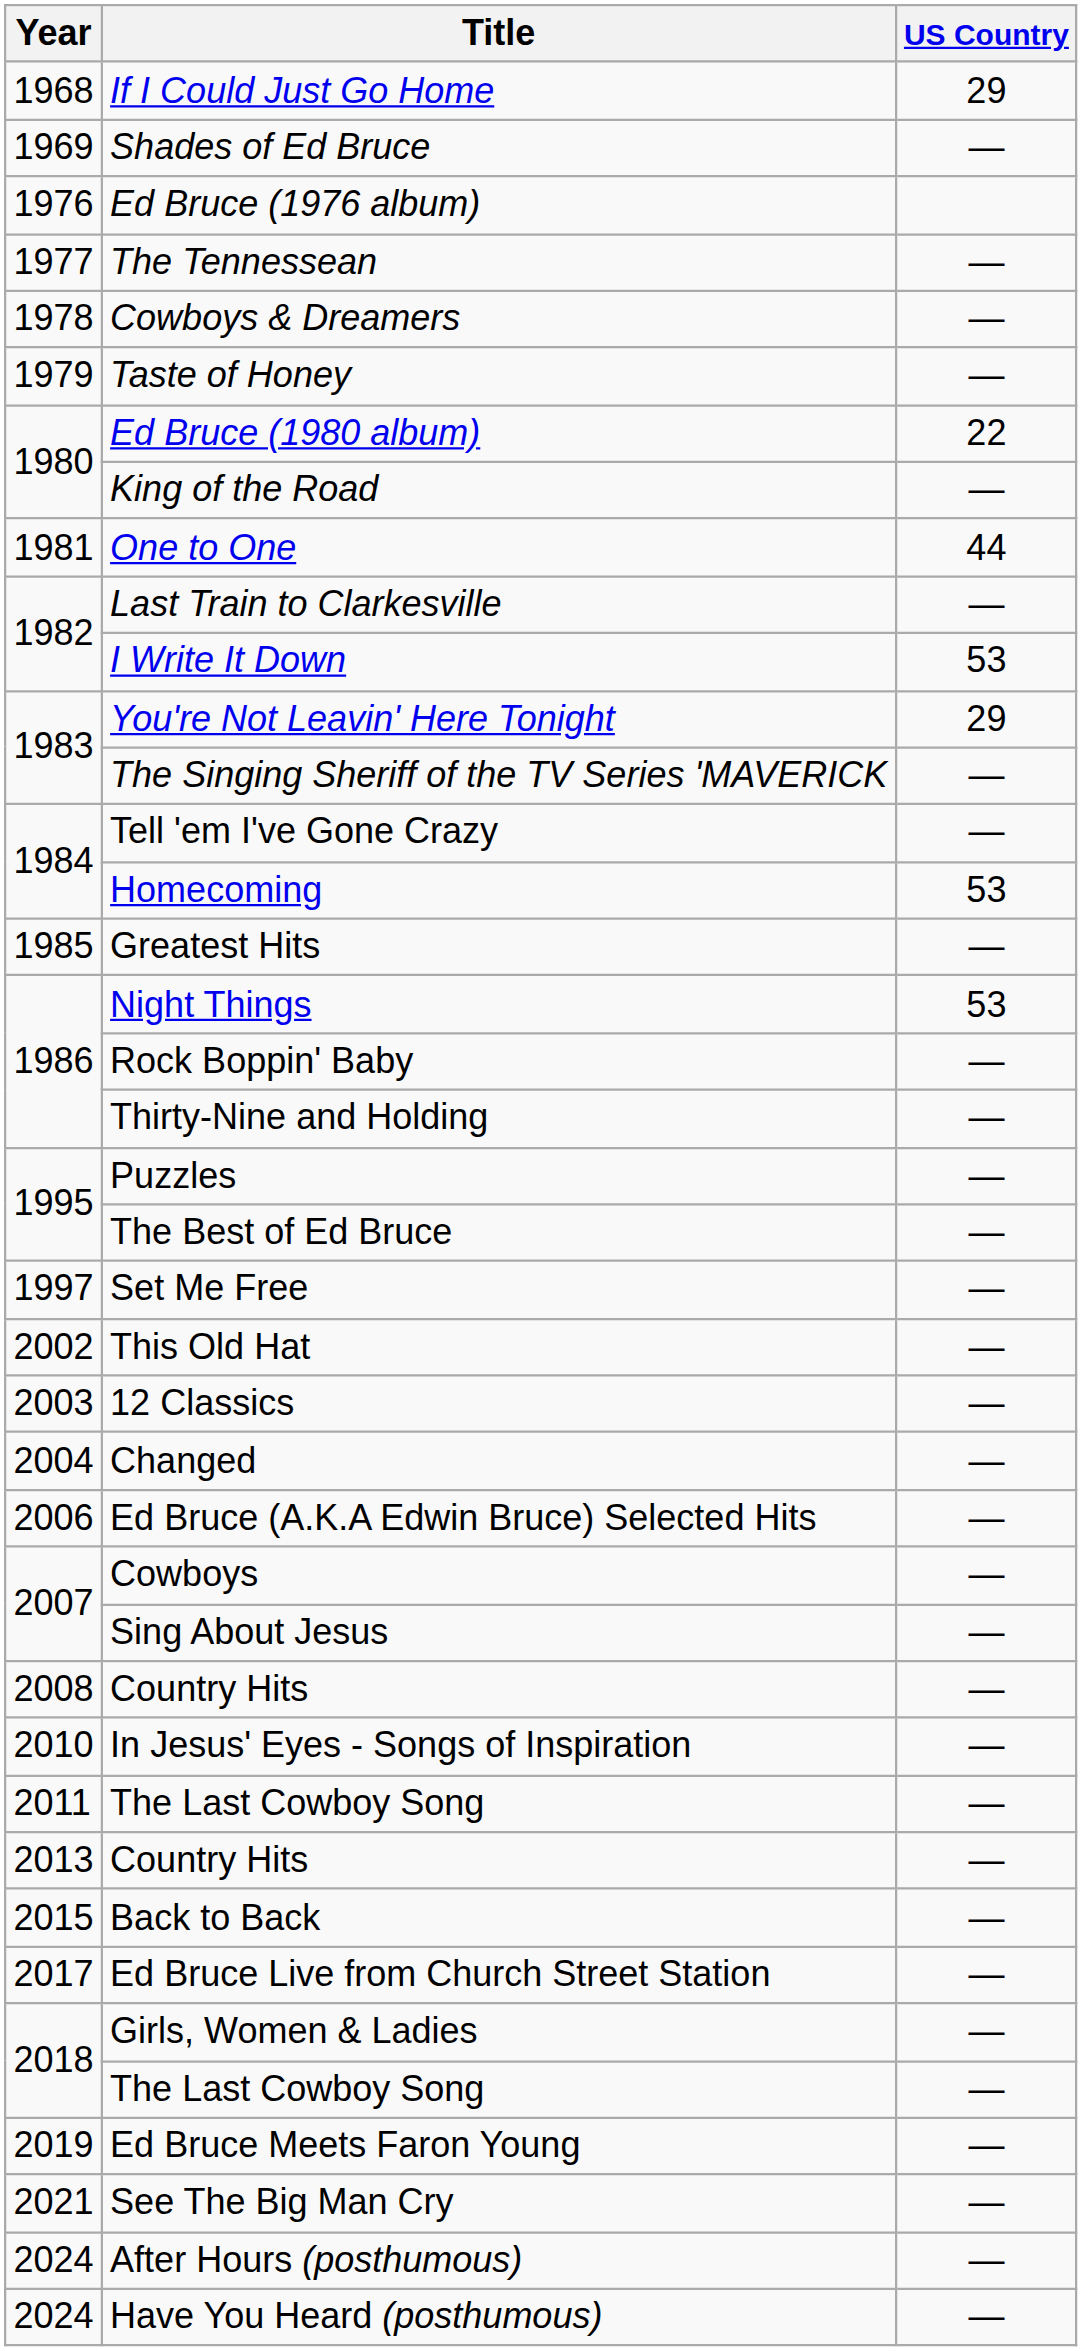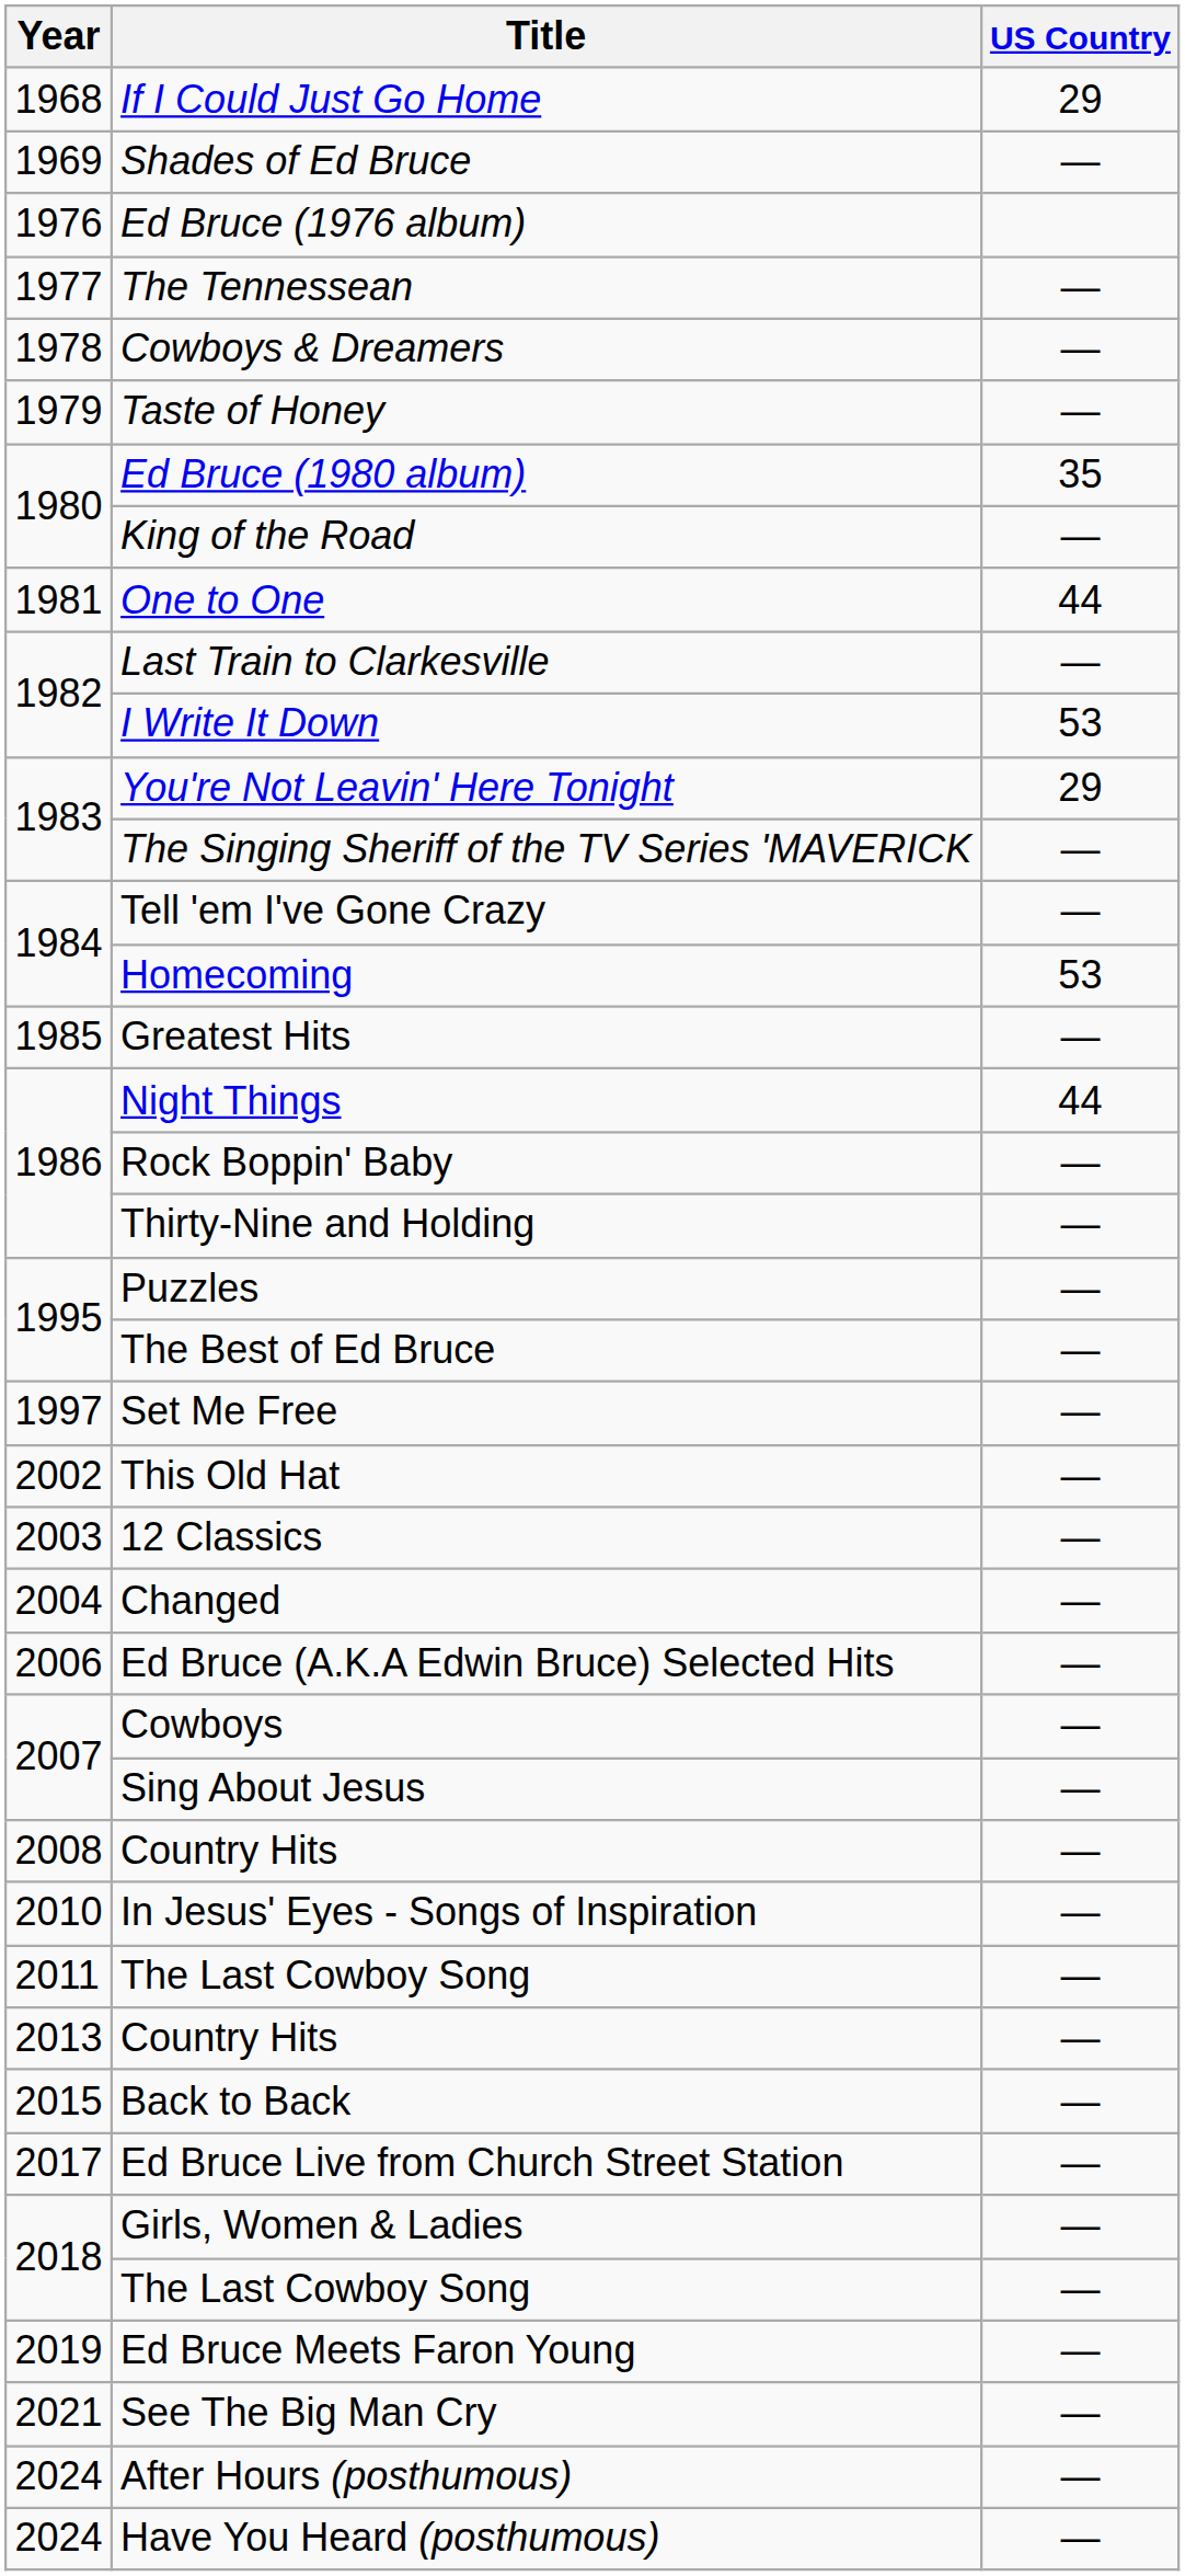Ed Bruce (1980 album) | US Country: 22 -> 35
Night Things | US Country: 53 -> 44
